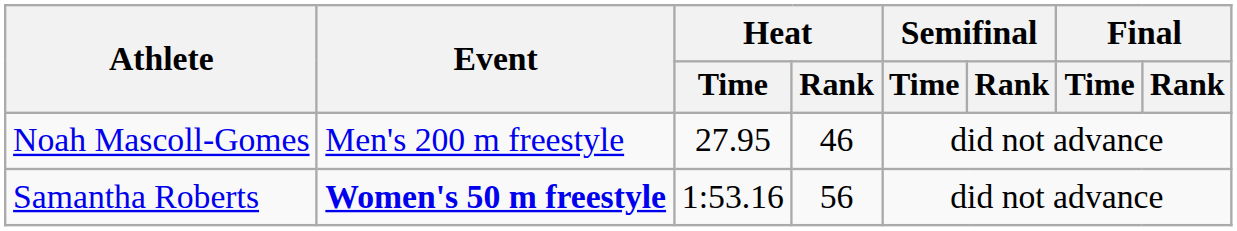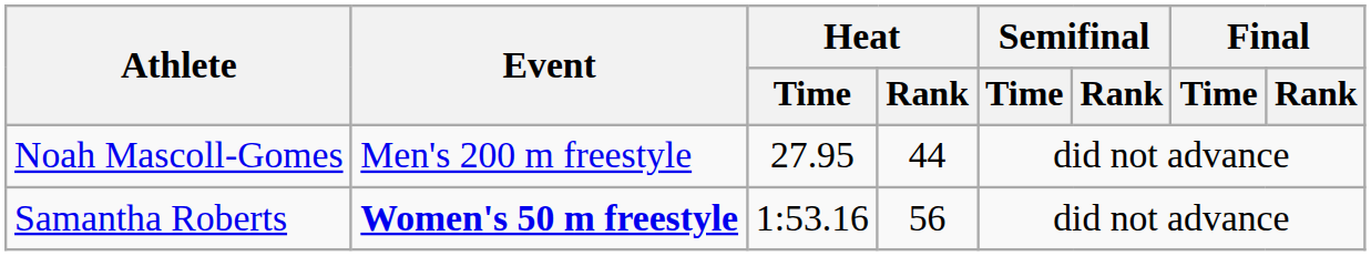Noah Mascoll-Gomes | Heat / Rank: 46 -> 44
